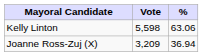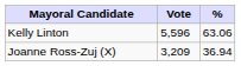Kelly Linton | Vote: 5,598 -> 5,596
